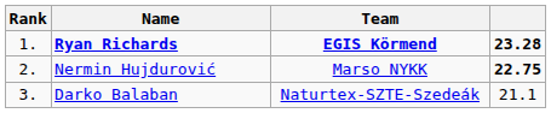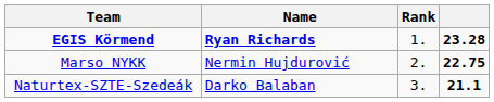columns swapped: Rank <-> Team
Darko Balaban | column 4: normal -> bold
